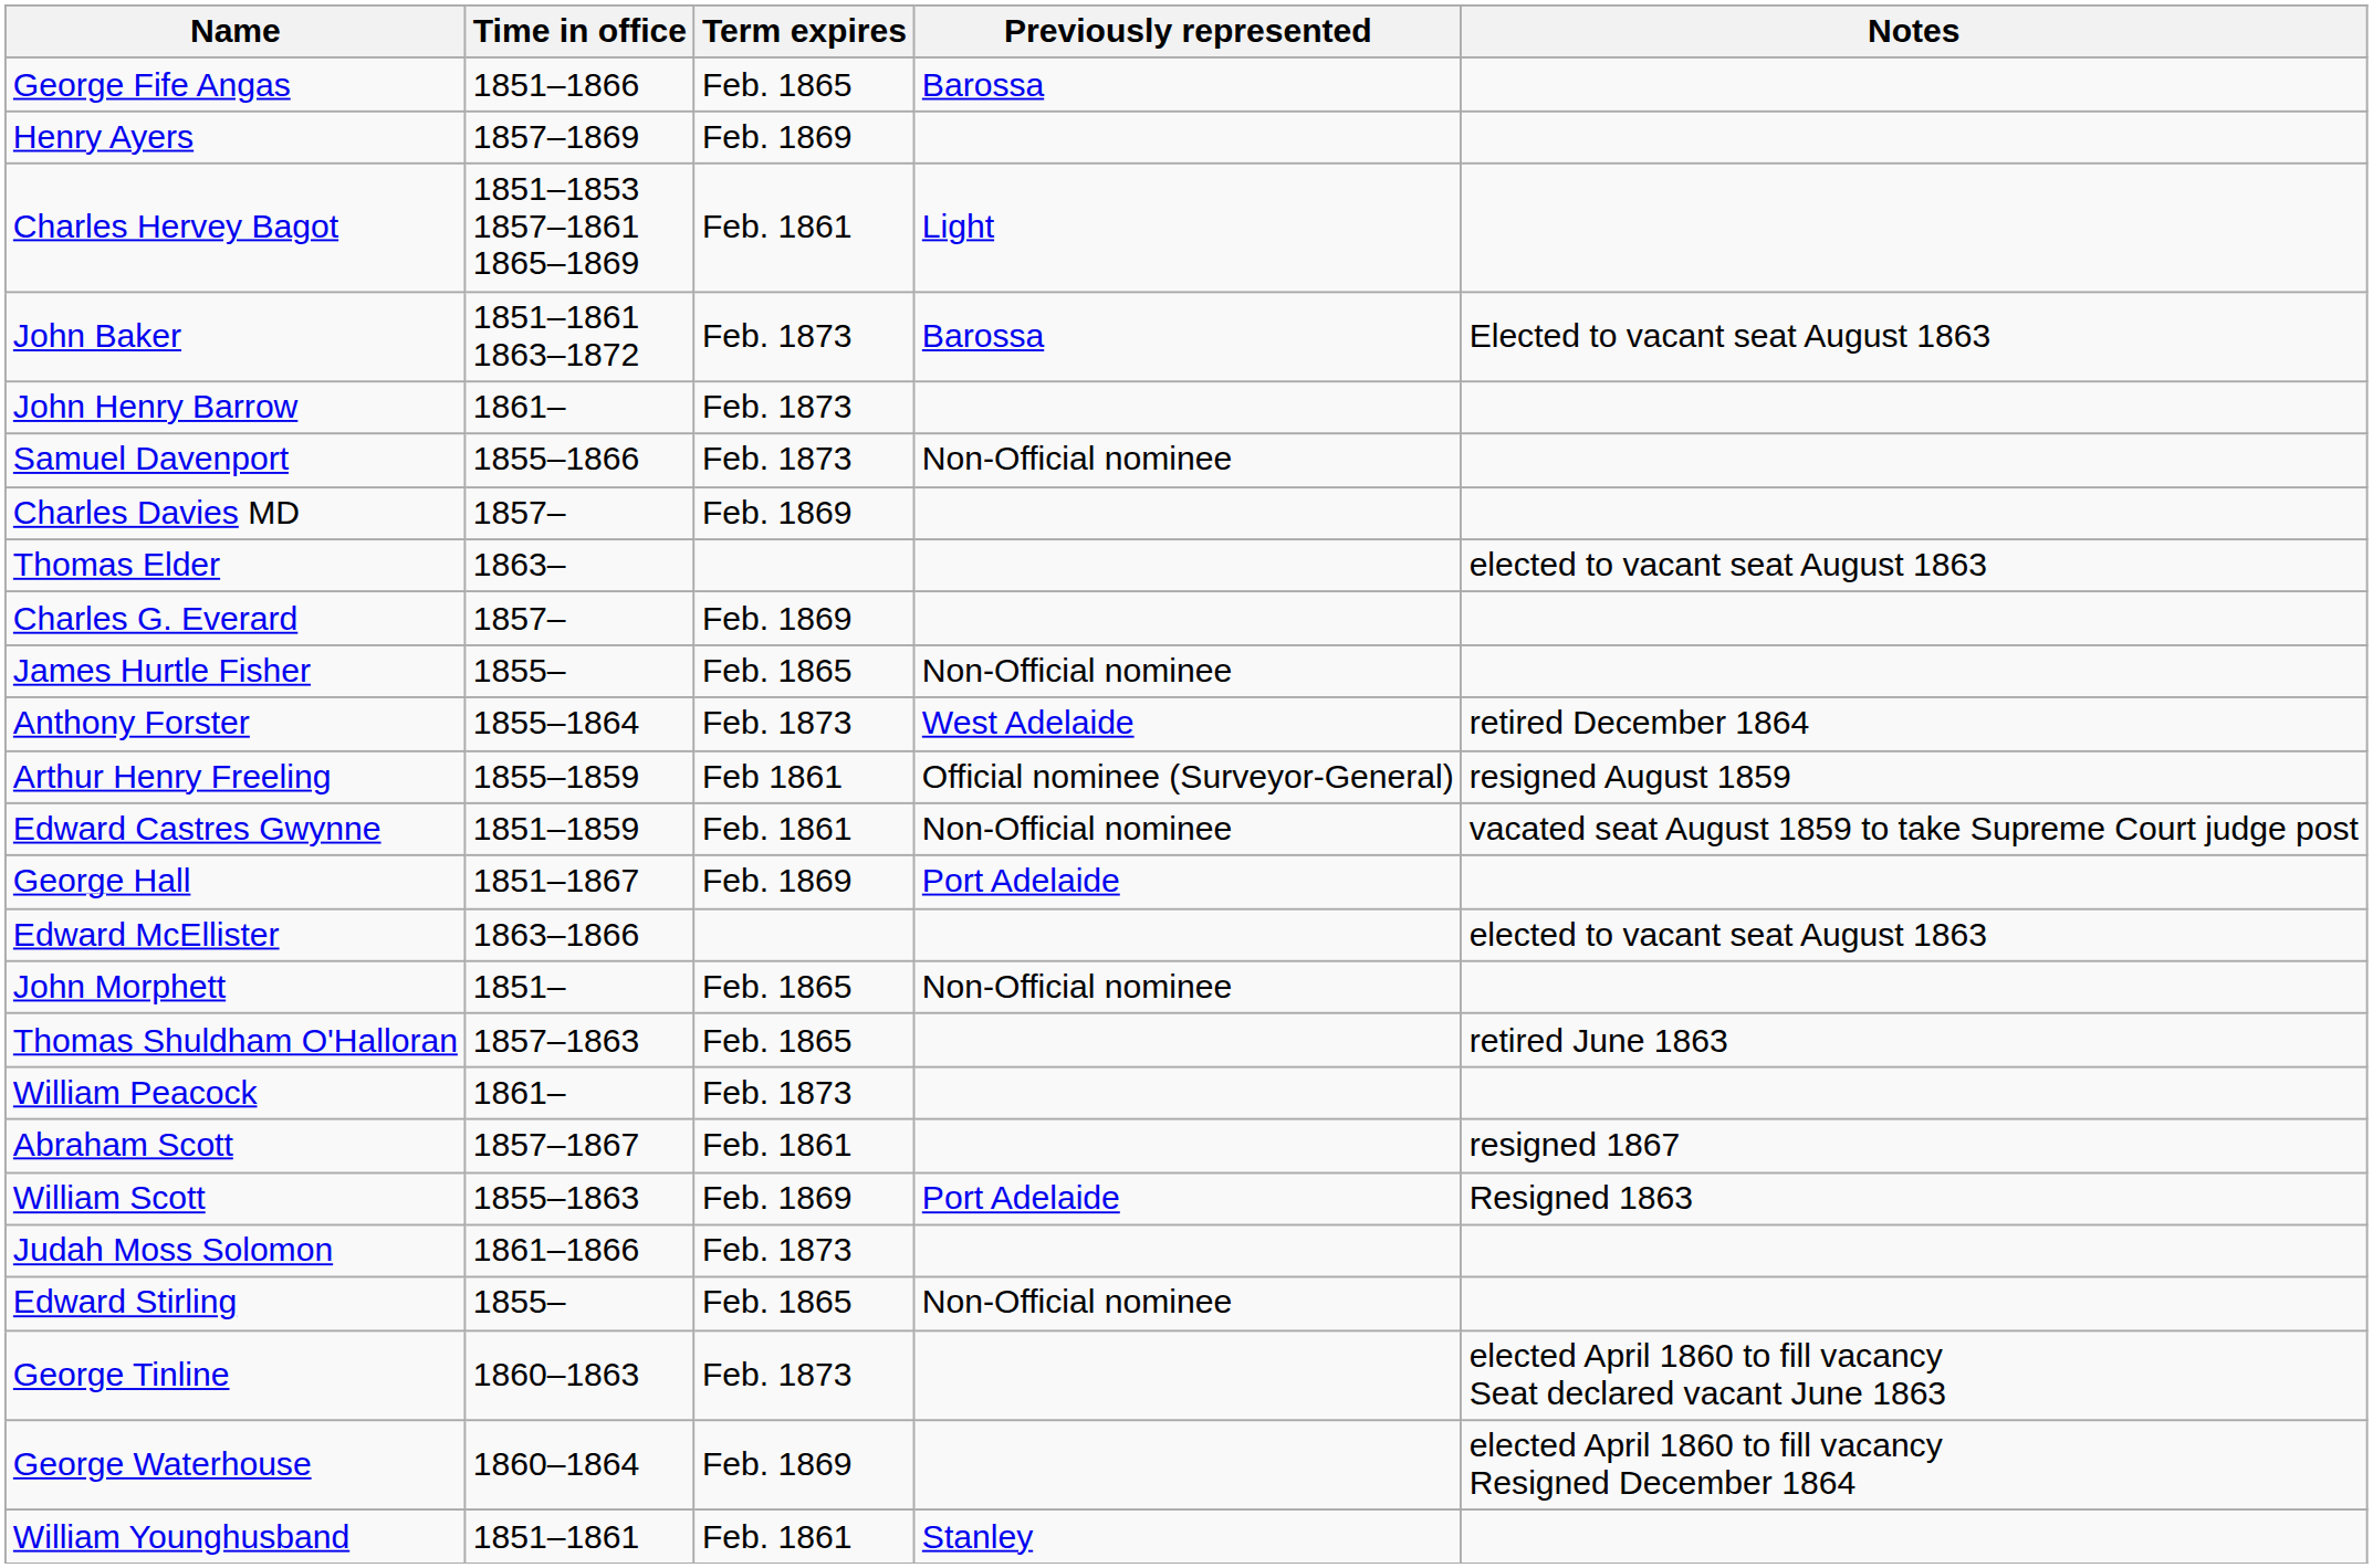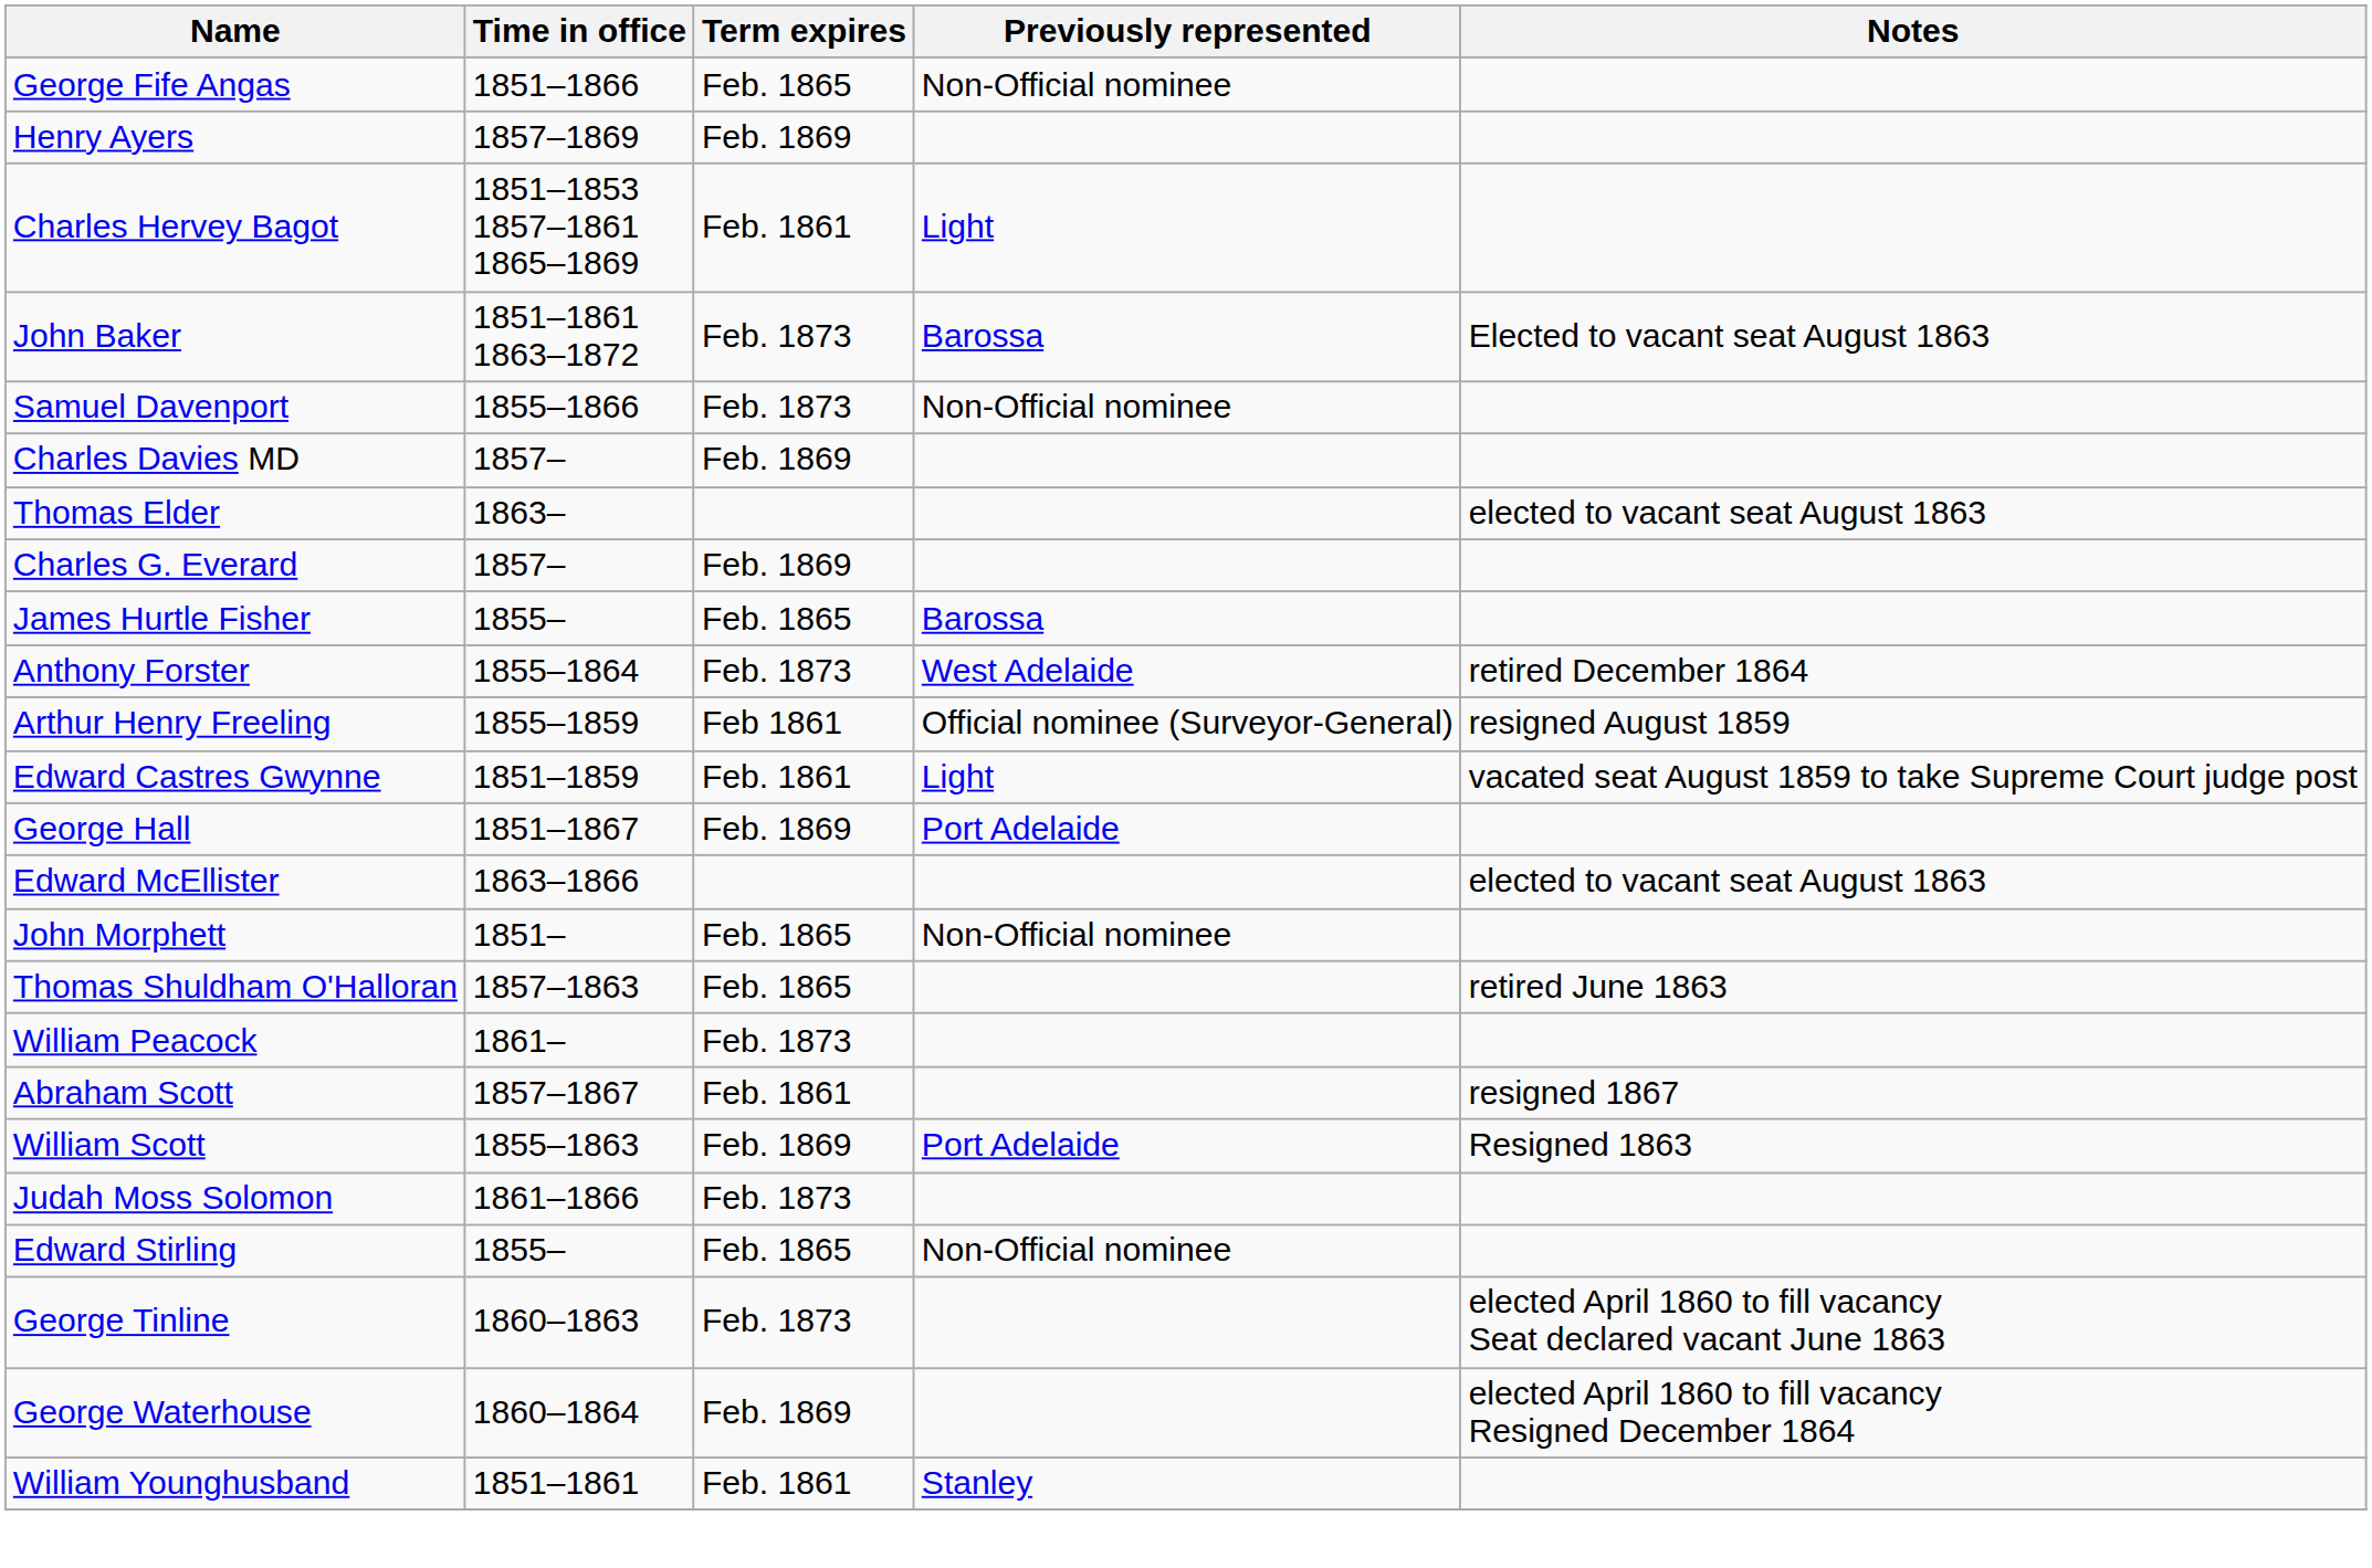George Fife Angas | Previously represented: Barossa -> Non-Official nominee
- row: John Henry Barrow | 1861– | Feb. 1873
James Hurtle Fisher | Previously represented: Non-Official nominee -> Barossa
Edward Castres Gwynne | Previously represented: Non-Official nominee -> Light
